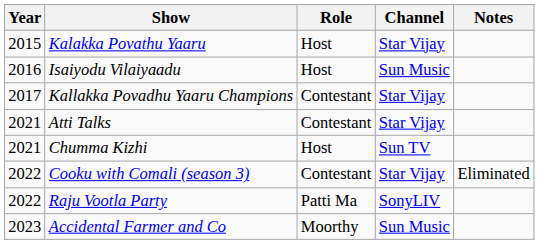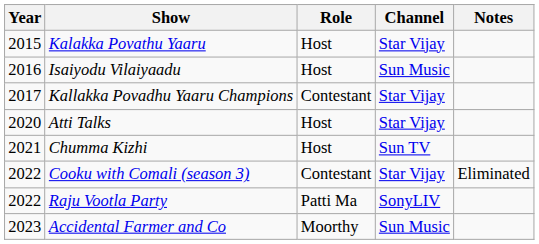Atti Talks | Year: 2021 -> 2020
Atti Talks | Role: Contestant -> Host
